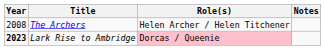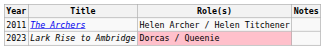The Archers | Year: 2008 -> 2011
Lark Rise to Ambridge | Year: bold -> normal
